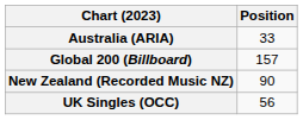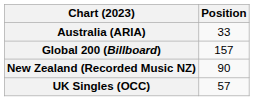UK Singles (OCC) | Position: 56 -> 57
